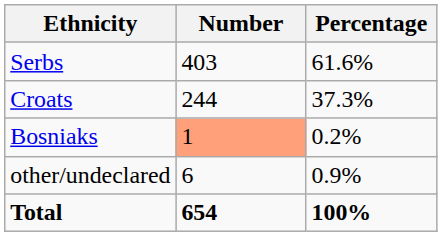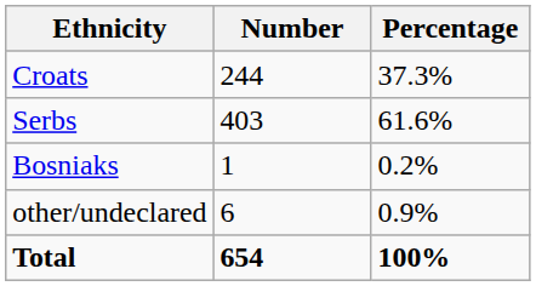rows swapped: Serbs <-> Croats
Bosniaks | Number: lightsalmon background -> no background
